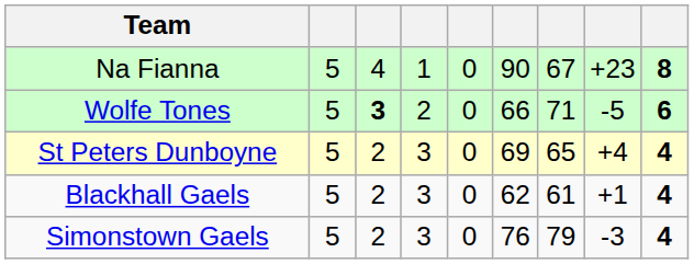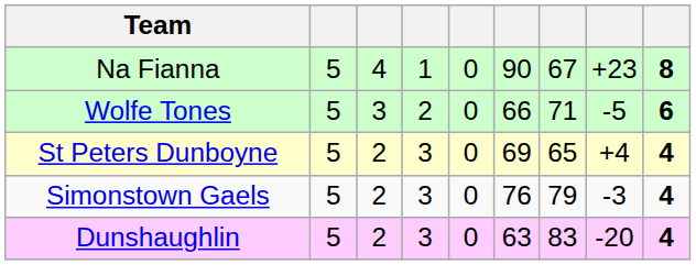Wolfe Tones | column 3: bold -> normal
- row: Blackhall Gaels | 5 | 2 | 3 | 0 | 62 | 61 | +1 | 4
+ row: Dunshaughlin | 5 | 2 | 3 | 0 | 63 | 83 | -20 | 4
